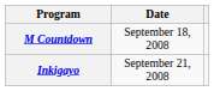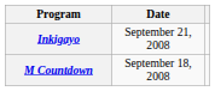rows swapped: M Countdown <-> Inkigayo
